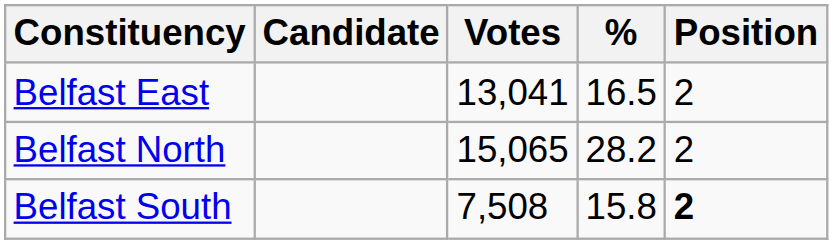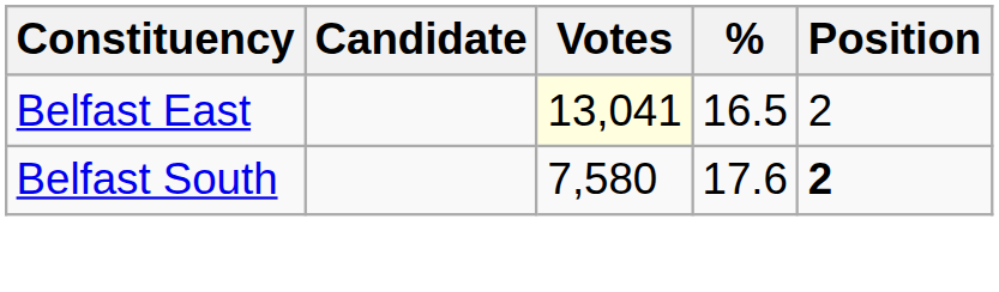Belfast East | Votes: no background -> lightyellow background
- row: Belfast North | 15,065 | 28.2 | 2
Belfast South | Votes: 7,508 -> 7,580
Belfast South | %: 15.8 -> 17.6
